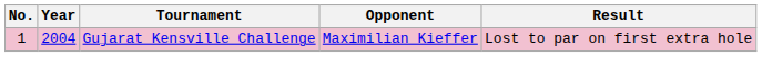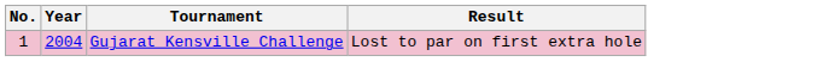- column: Opponent | Maximilian Kieffer
